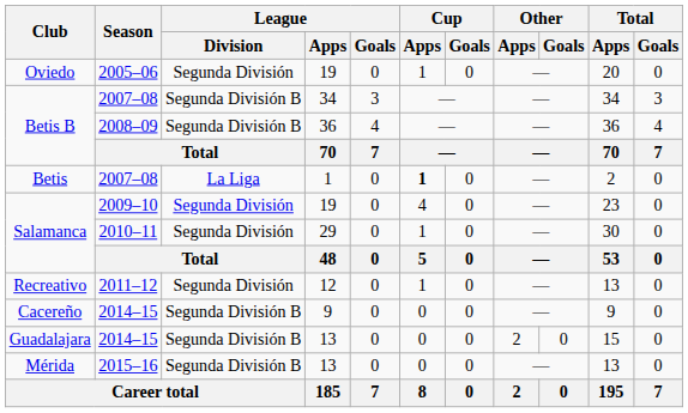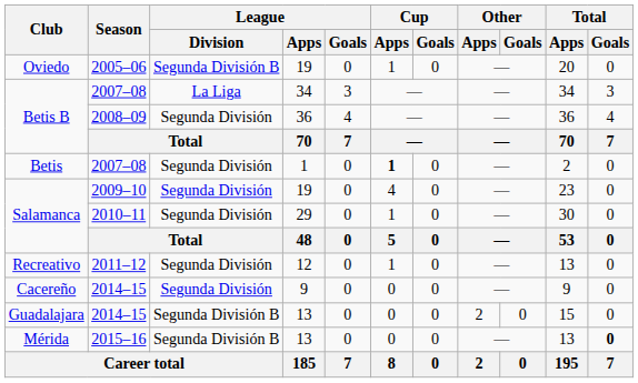Oviedo | League / Division: Segunda División -> Segunda División B
Betis B / 2007–08 | League / Division: Segunda División B -> La Liga
Betis B / 2008–09 | League / Division: Segunda División B -> Segunda División
Betis | League / Division: La Liga -> Segunda División
Cacereño | League / Division: Segunda División B -> Segunda División
Mérida | Total / Goals: normal -> bold
